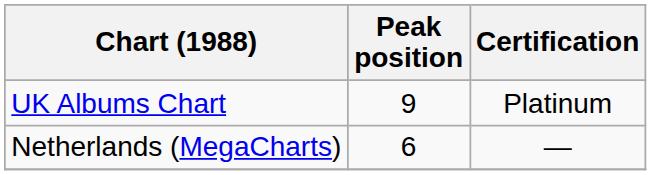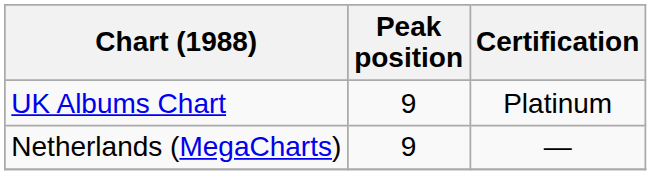Netherlands (MegaCharts) | Peak position: 6 -> 9
